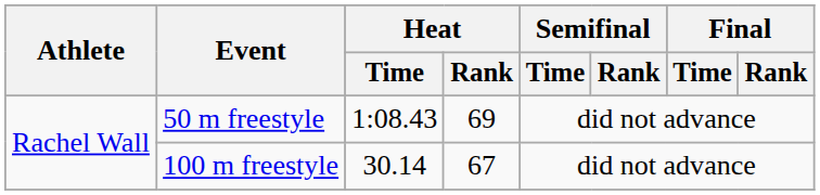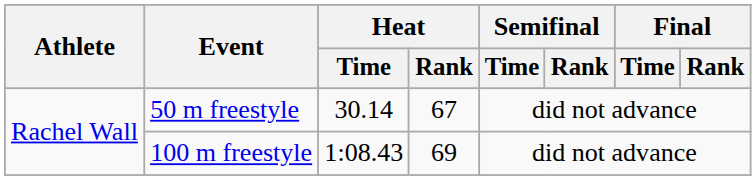50 m freestyle | Heat / Time: 1:08.43 -> 30.14
50 m freestyle | Heat / Rank: 69 -> 67
100 m freestyle | Heat / Time: 30.14 -> 1:08.43
100 m freestyle | Heat / Rank: 67 -> 69
